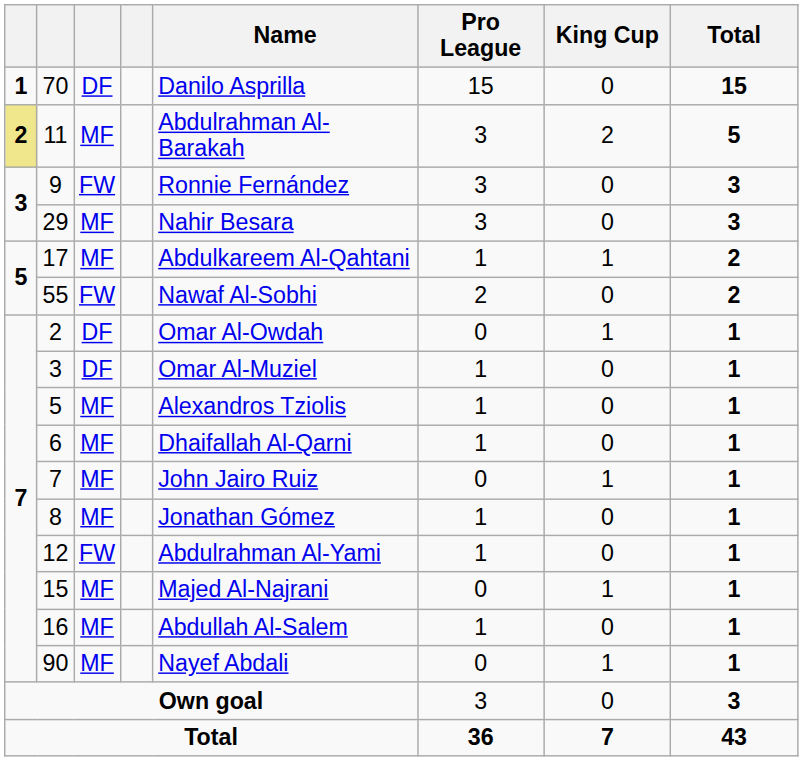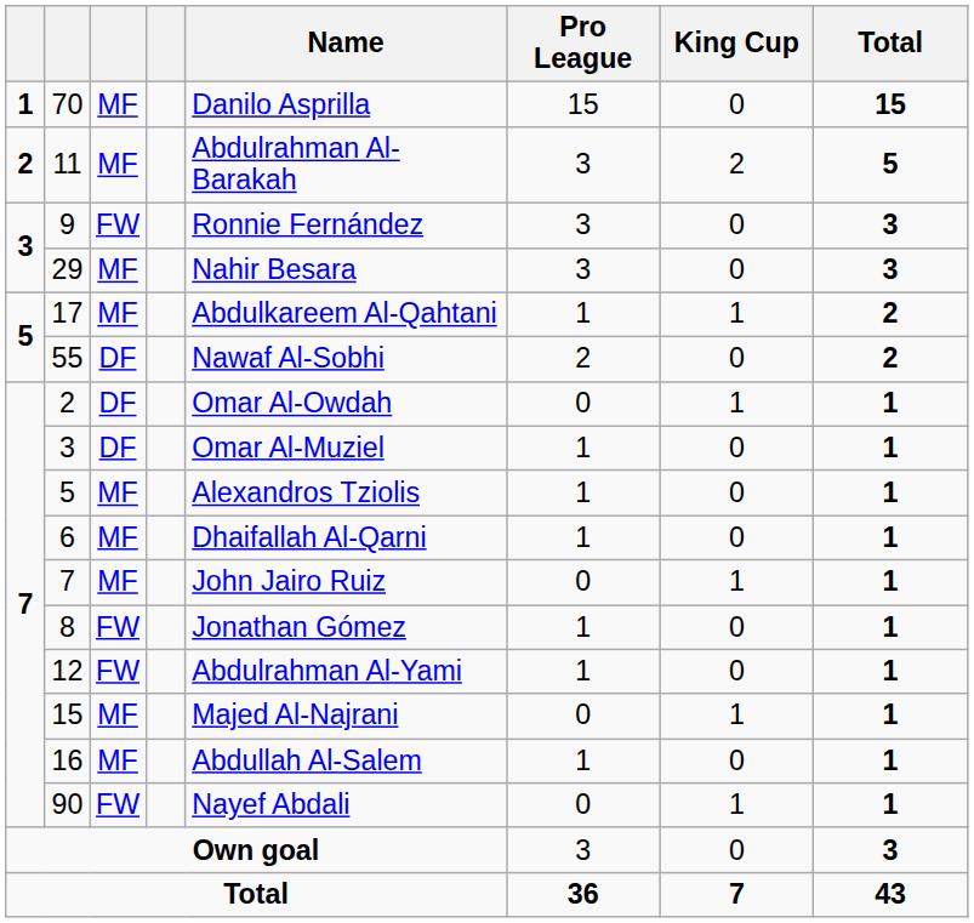70 | column 3: DF -> MF
11 | column 1: khaki background -> no background
55 | column 3: FW -> DF
8 | column 3: MF -> FW
90 | column 3: MF -> FW
